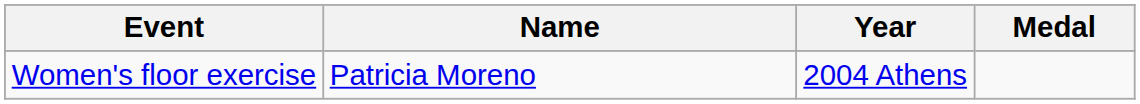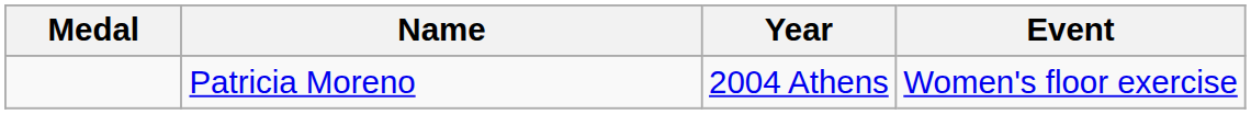columns swapped: Medal <-> Event
